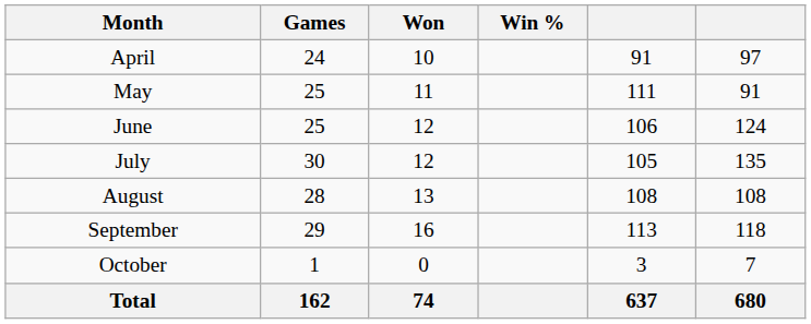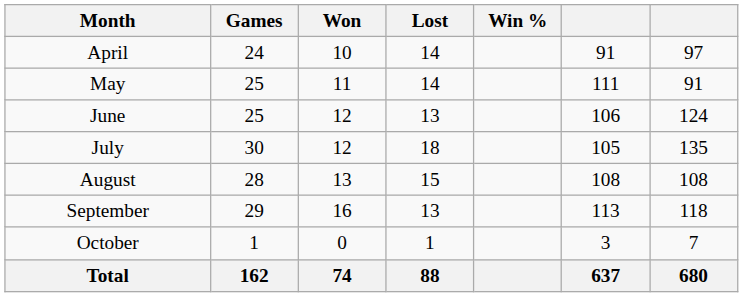+ column: Lost | 14 | 14 | 13 | 18 | 15 | 13 | 1 | 88
